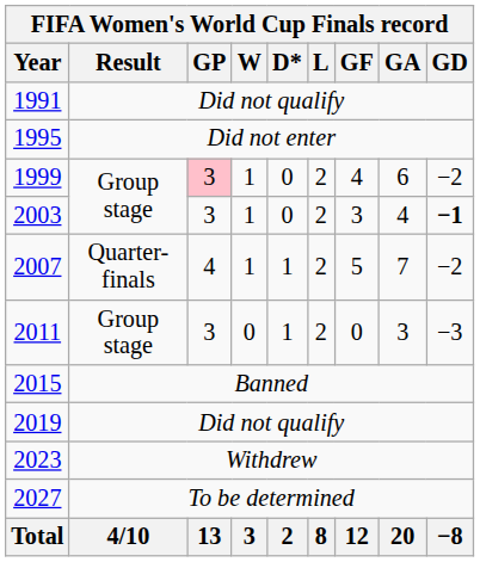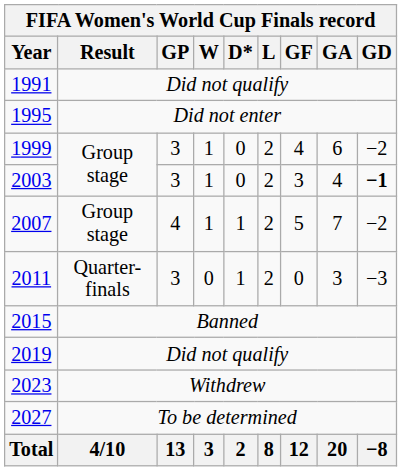1999 | GP: pink background -> no background
2007 | Result: Quarter-finals -> Group stage
2011 | Result: Group stage -> Quarter-finals
